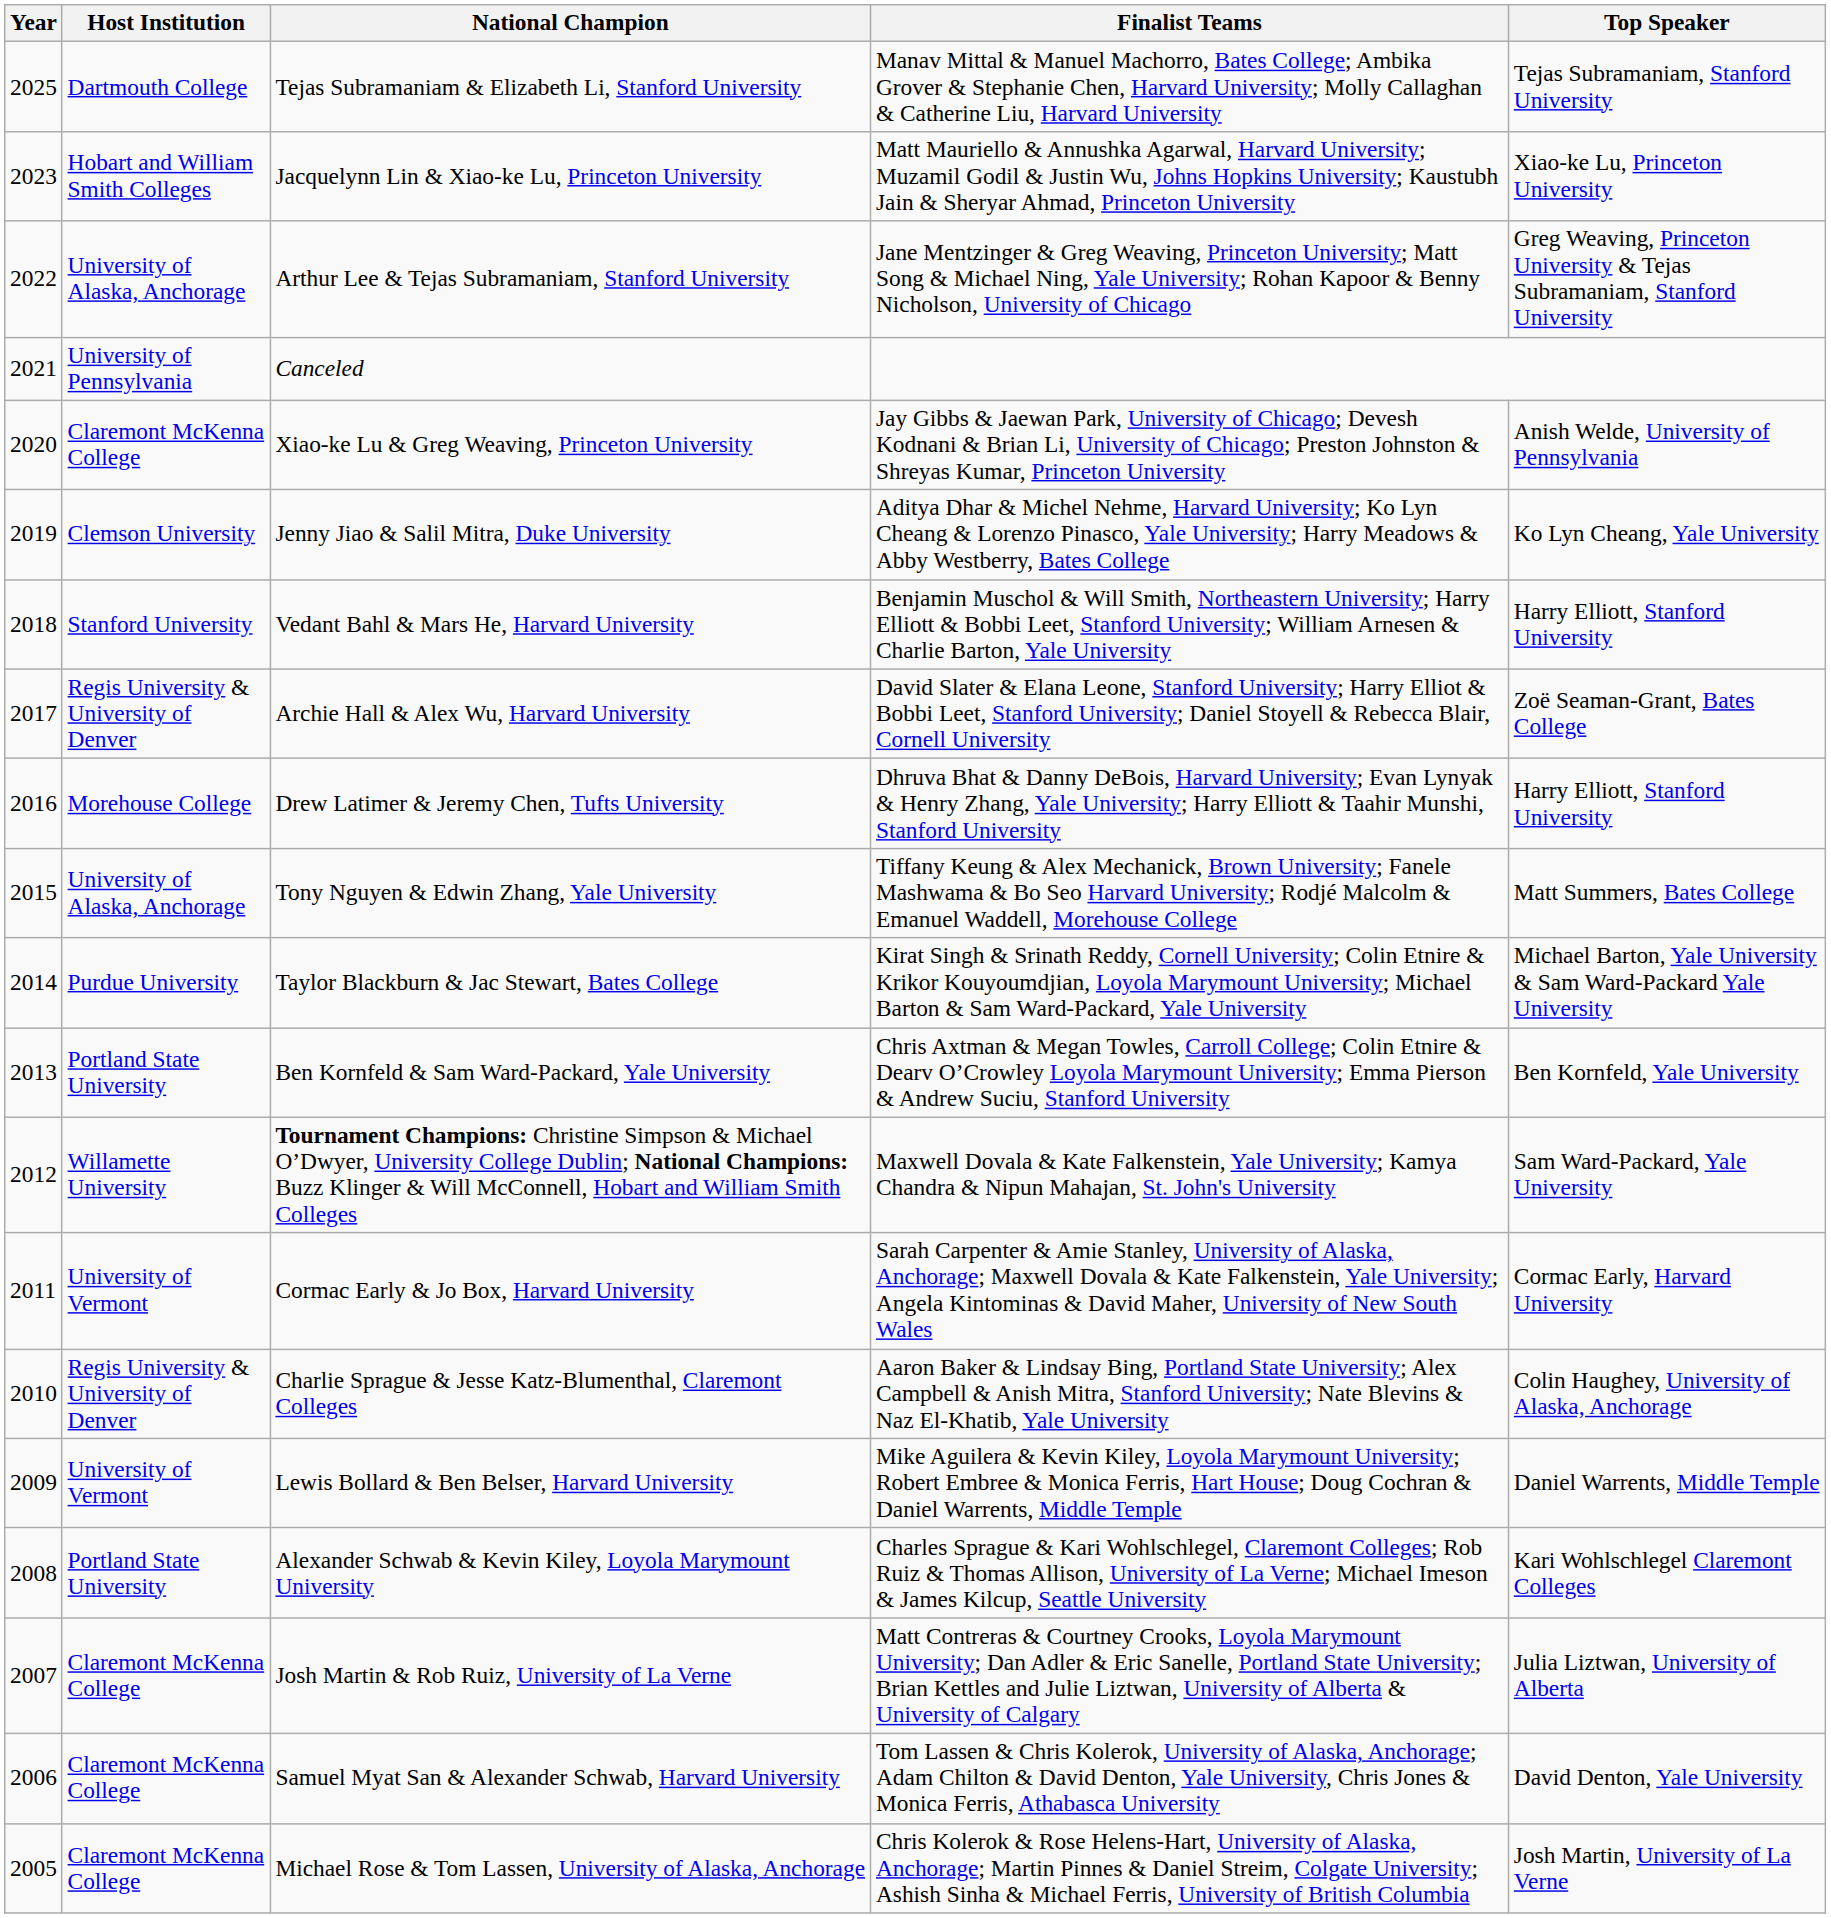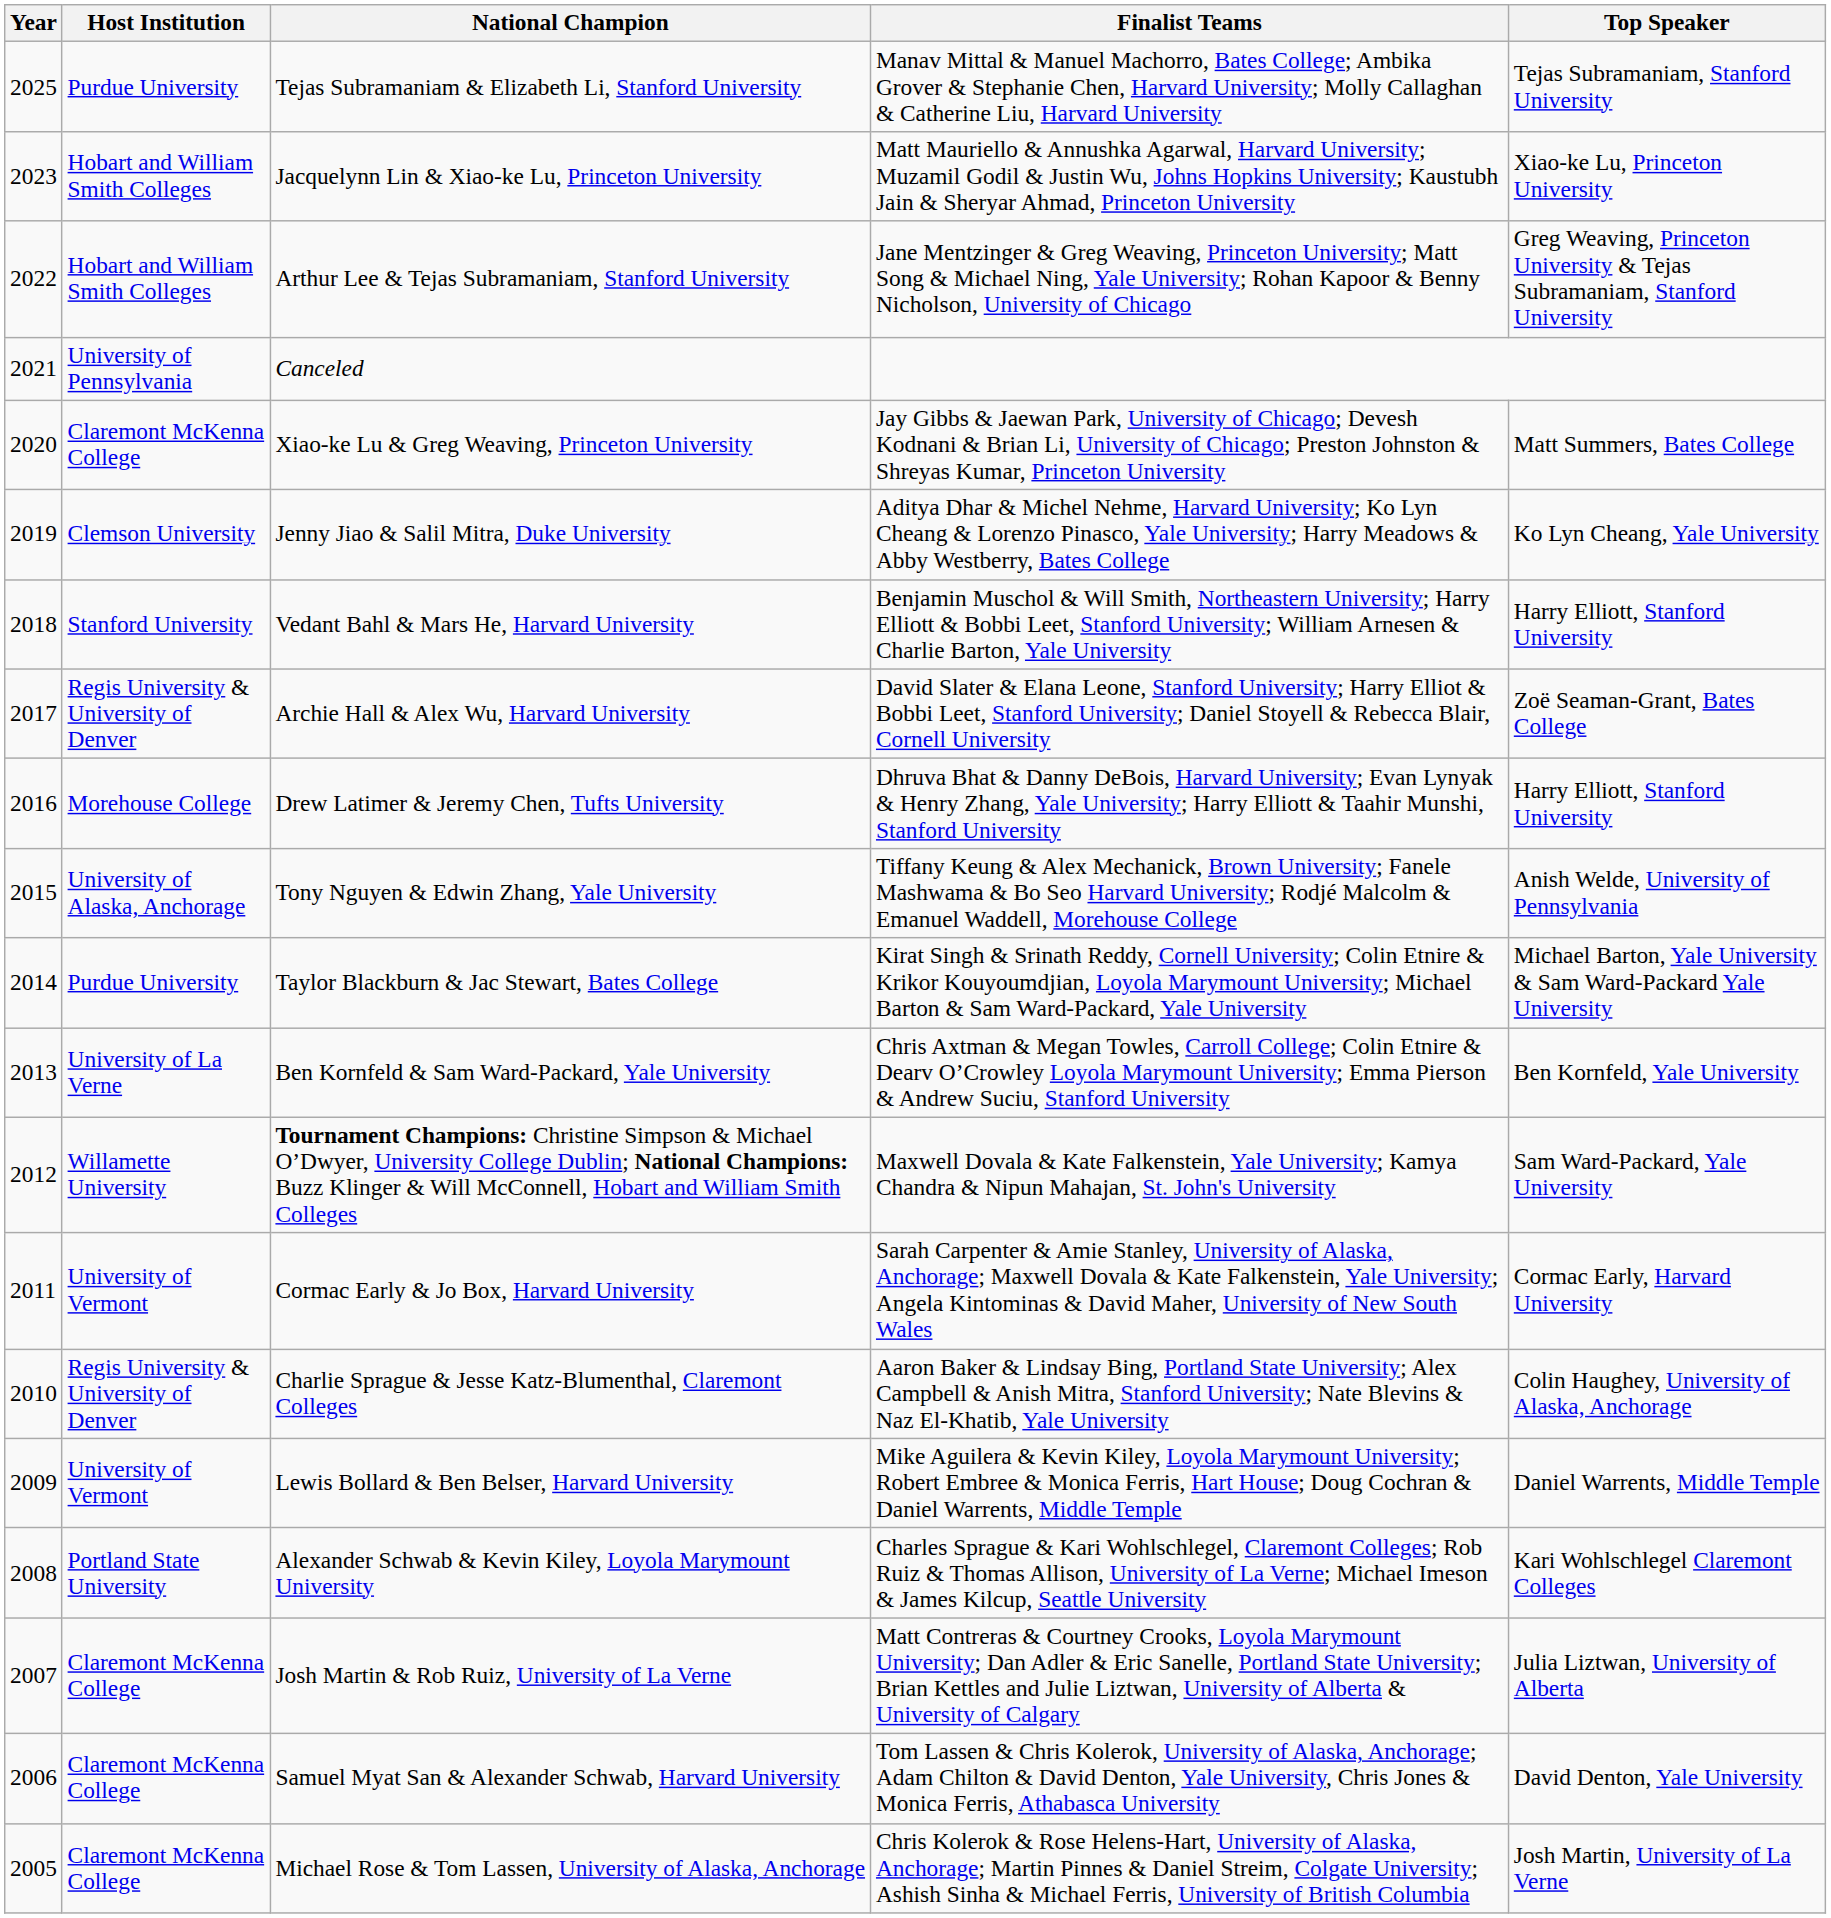Tejas Subramaniam & Elizabeth Li, Stanford University | Host Institution: Dartmouth College -> Purdue University
Arthur Lee & Tejas Subramaniam, Stanford University | Host Institution: University of Alaska, Anchorage -> Hobart and William Smith Colleges
Xiao-ke Lu & Greg Weaving, Princeton University | Top Speaker: Anish Welde, University of Pennsylvania -> Matt Summers, Bates College
Tony Nguyen & Edwin Zhang, Yale University | Top Speaker: Matt Summers, Bates College -> Anish Welde, University of Pennsylvania
Ben Kornfeld & Sam Ward-Packard, Yale University | Host Institution: Portland State University -> University of La Verne
